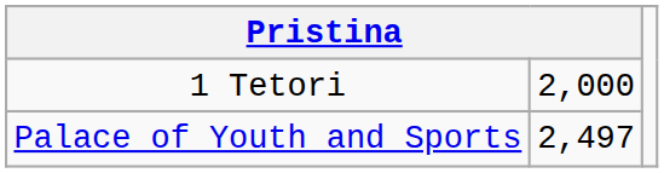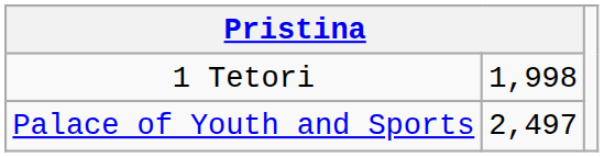1 Tetori | column 2: 2,000 -> 1,998
